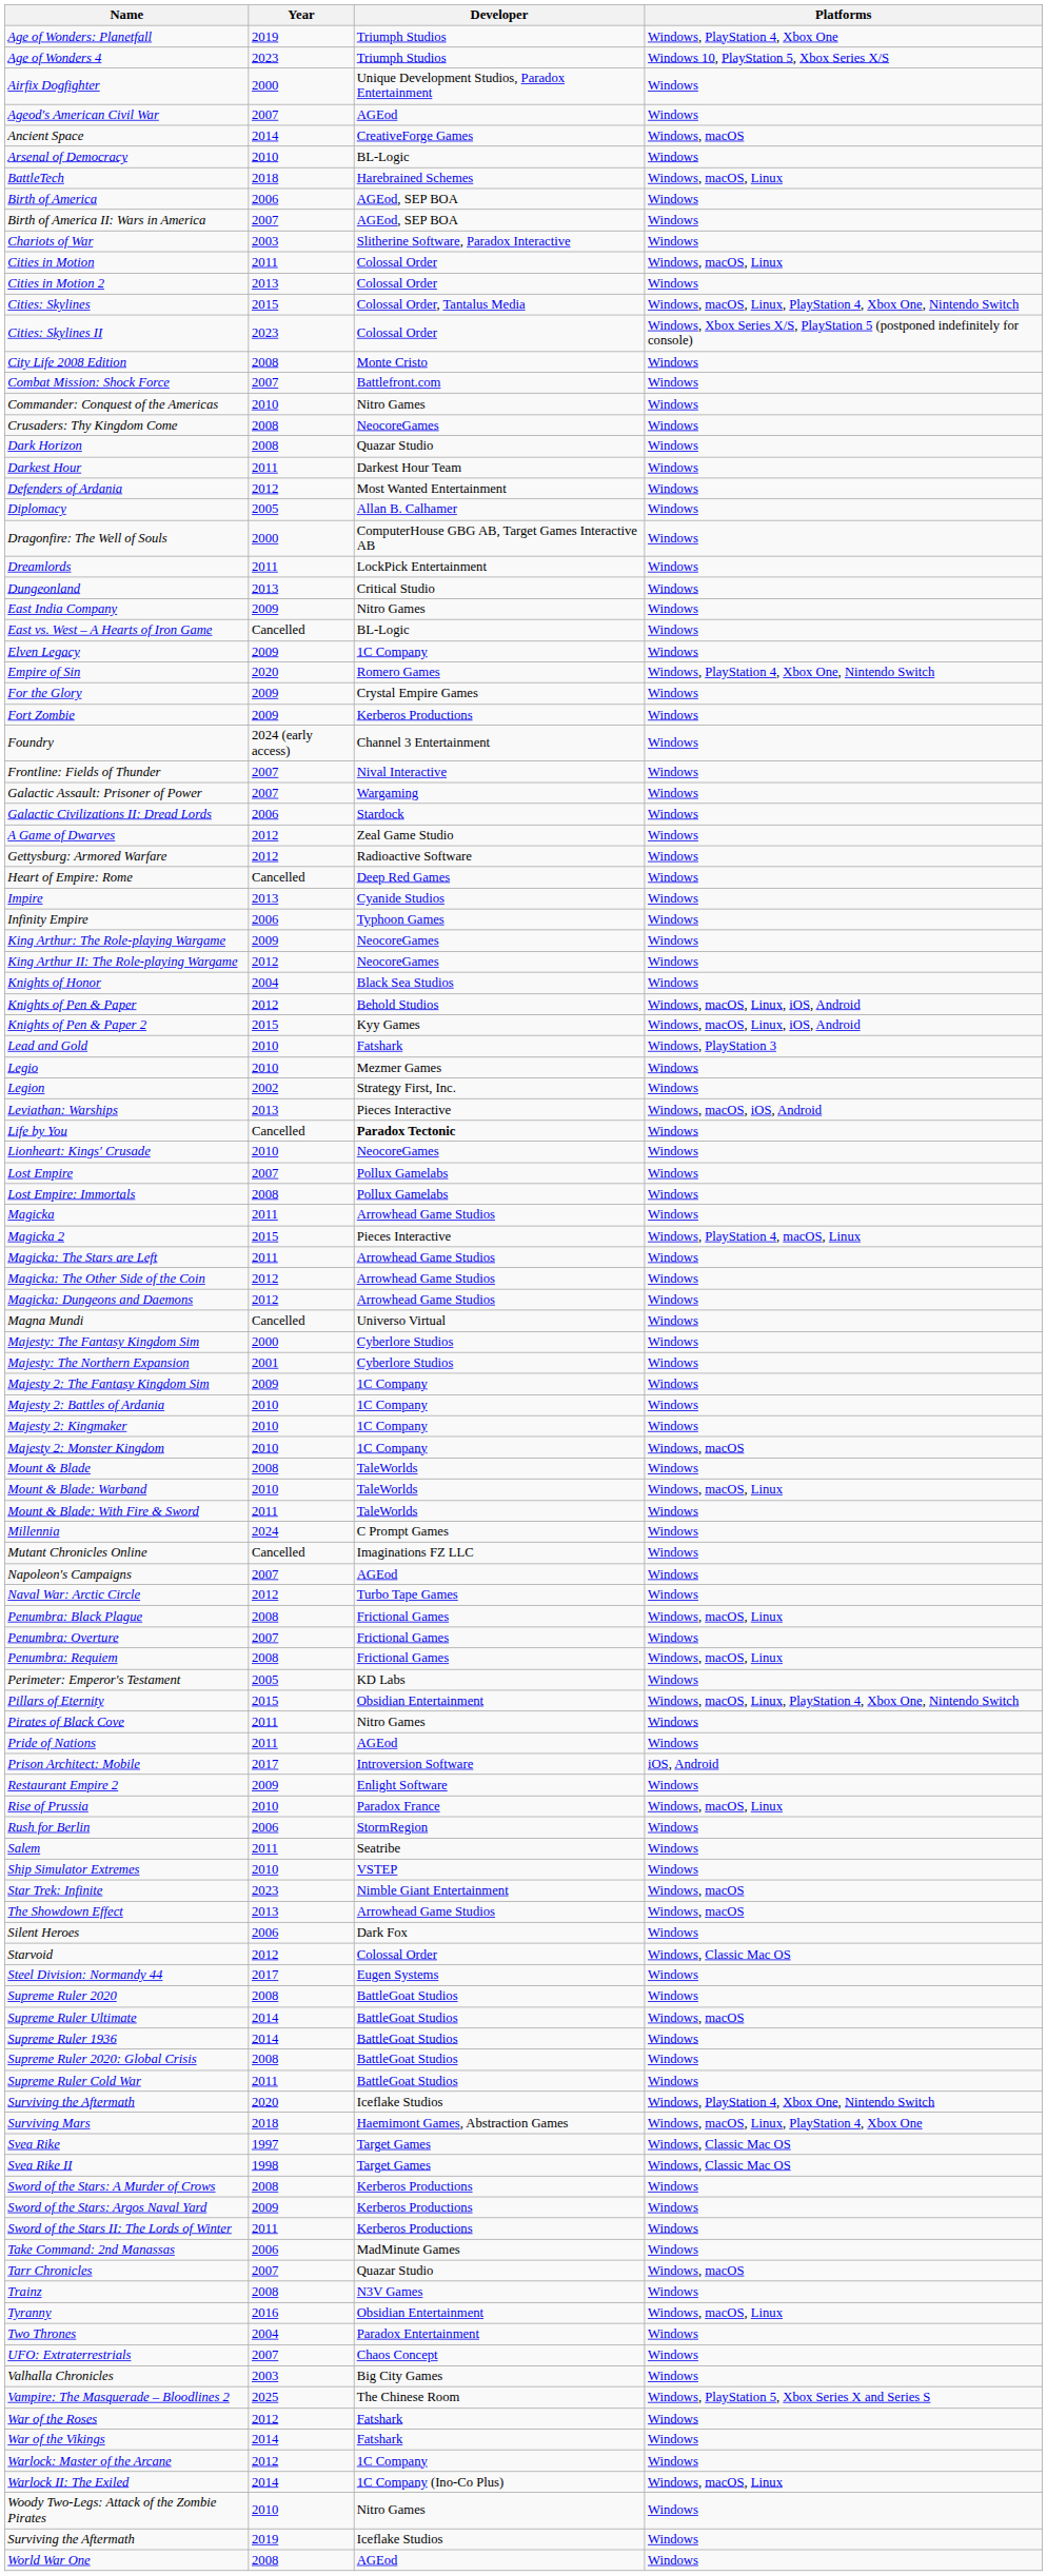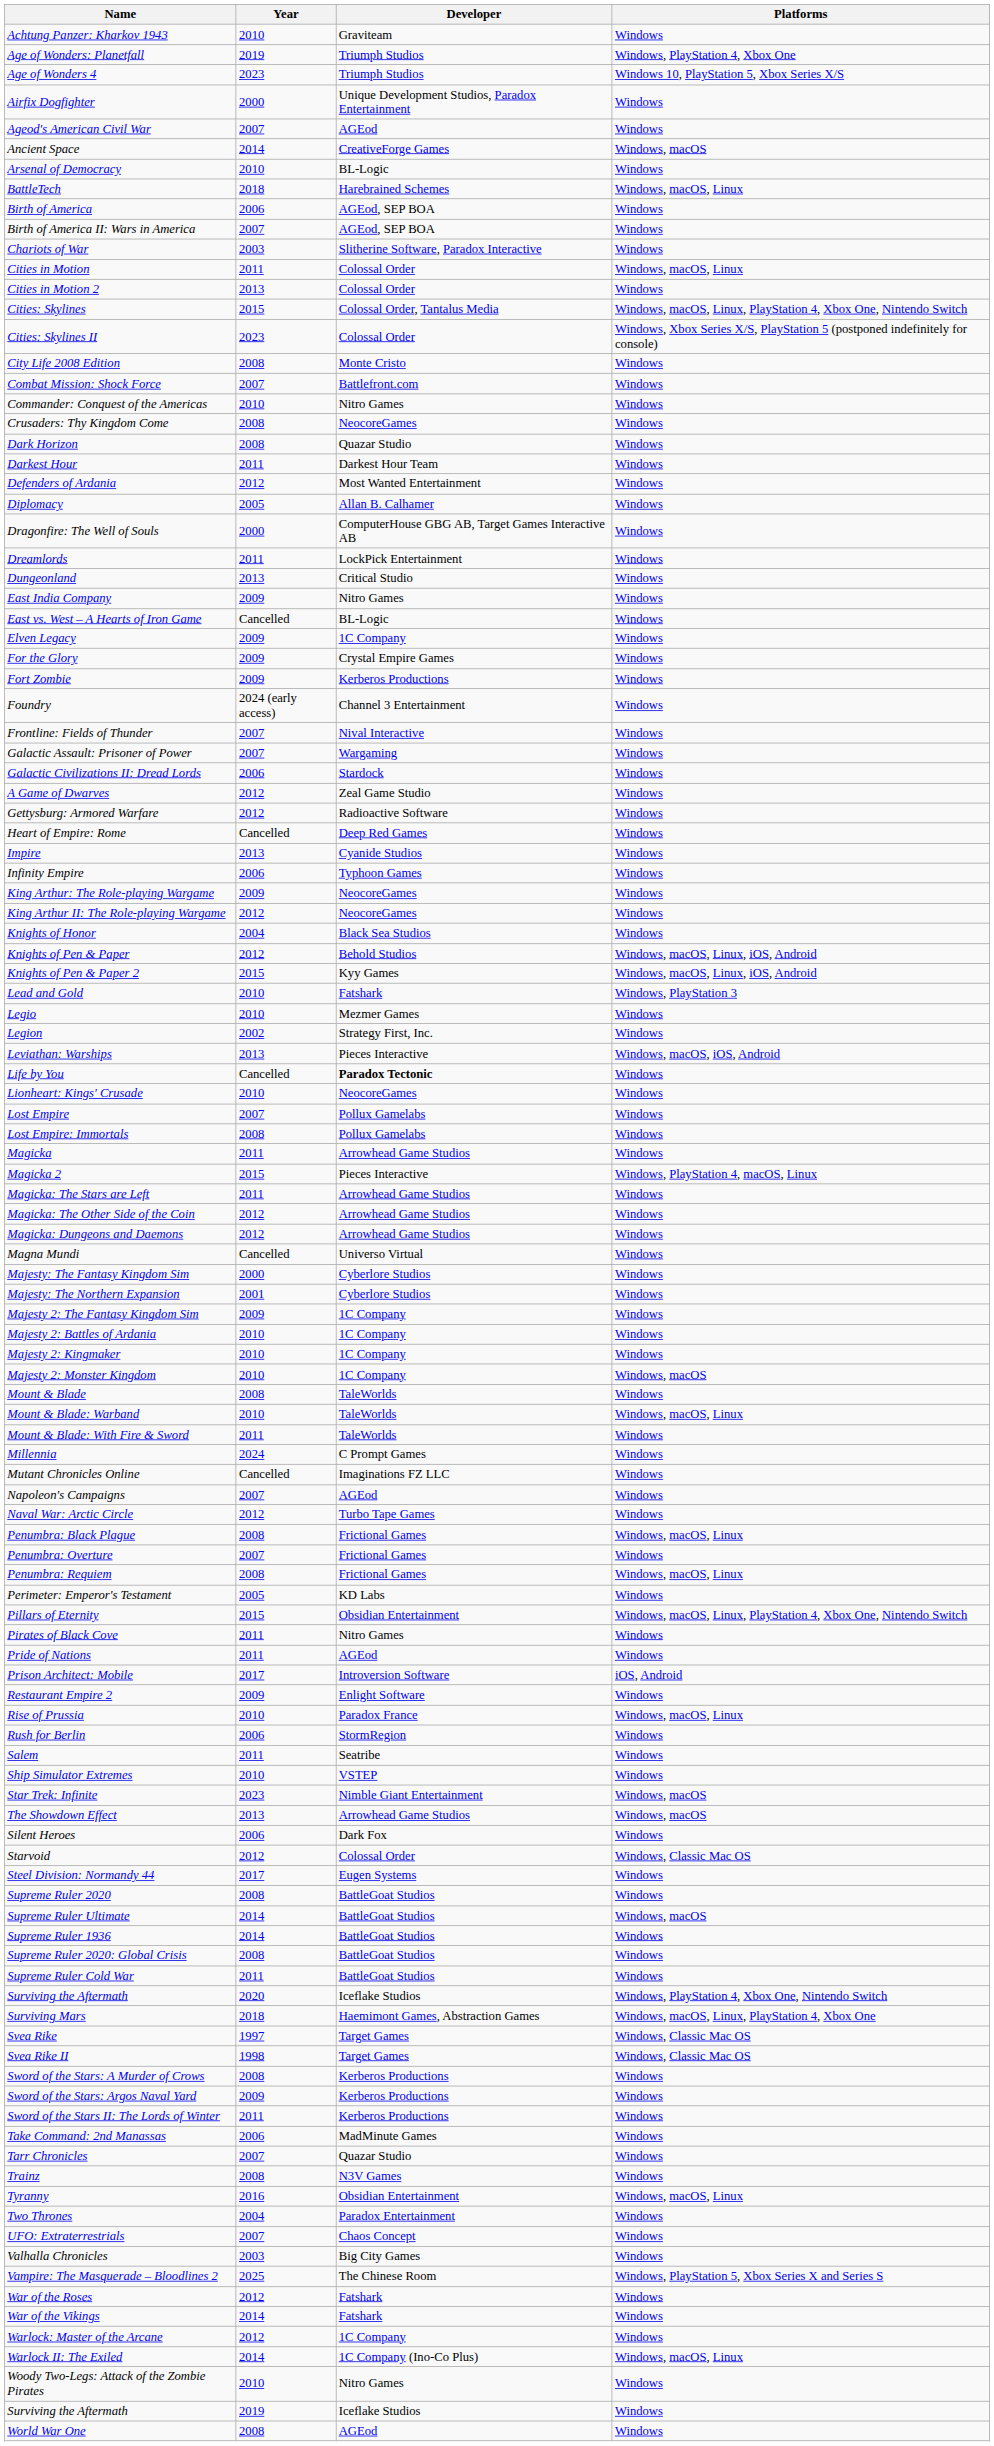+ row: Achtung Panzer: Kharkov 1943 | 2010 | Graviteam | Windows
- row: Empire of Sin | 2020 | Romero Games | Windows, PlayStation 4, Xbox One, Nintendo Switch
Tarr Chronicles | Platforms: Windows, macOS -> Windows
